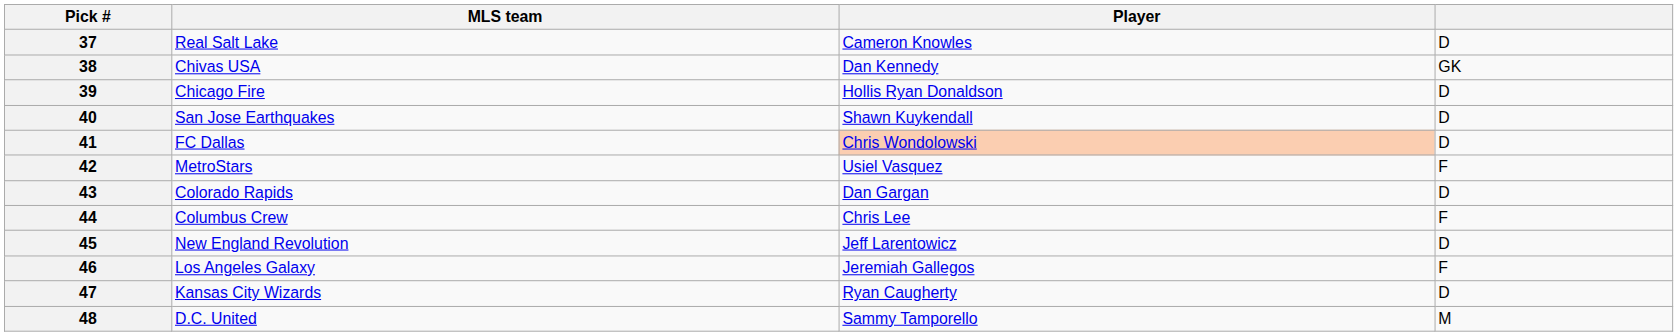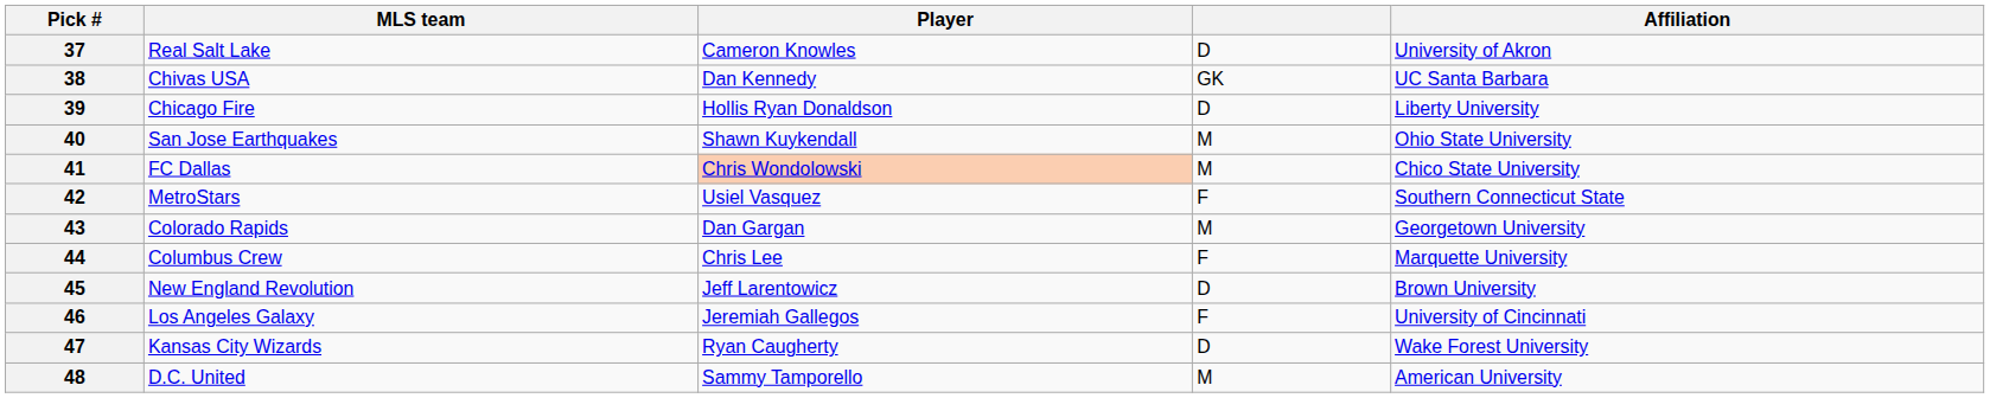+ column: Affiliation | University of Akron | UC Santa Barbara | Liberty University | Ohio State University | Chico State University | Southern Connecticut State | Georgetown University | Marquette University | Brown University | University of Cincinnati | Wake Forest University | American University
40 | column 4: D -> M
41 | column 4: D -> M
43 | column 4: D -> M
